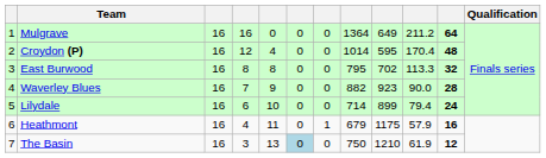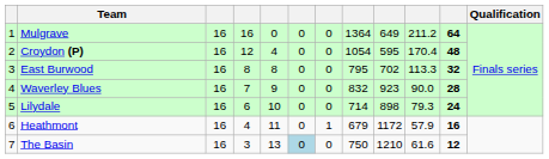Croydon (P) | column 8: 1014 -> 1054
Waverley Blues | column 8: 882 -> 832
Lilydale | column 9: 899 -> 898
Lilydale | column 10: 79.4 -> 79.3
Heathmont | column 9: 1175 -> 1172
The Basin | column 10: 61.9 -> 61.6
